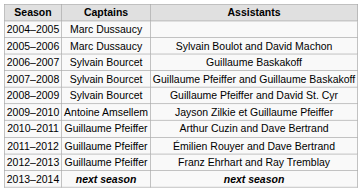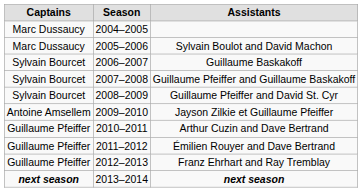columns swapped: Season <-> Captains
